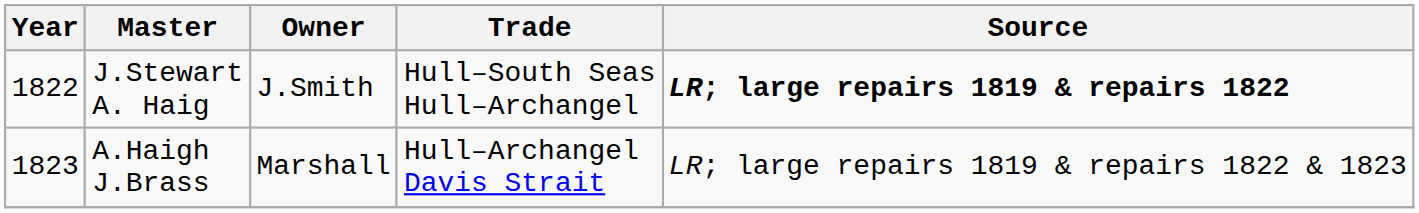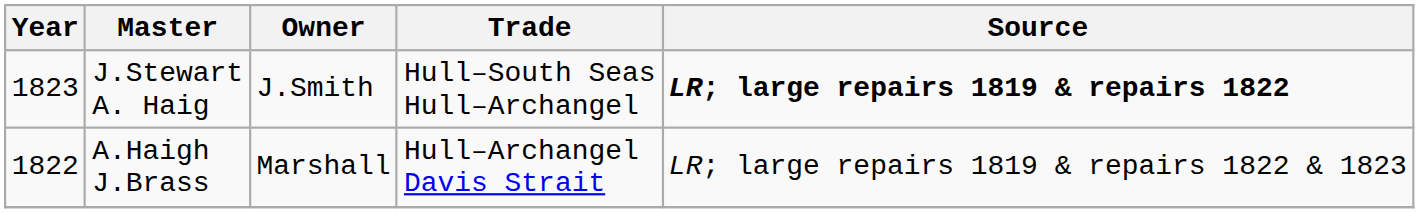J.Stewart A. Haig | Year: 1822 -> 1823
A.Haigh J.Brass | Year: 1823 -> 1822
